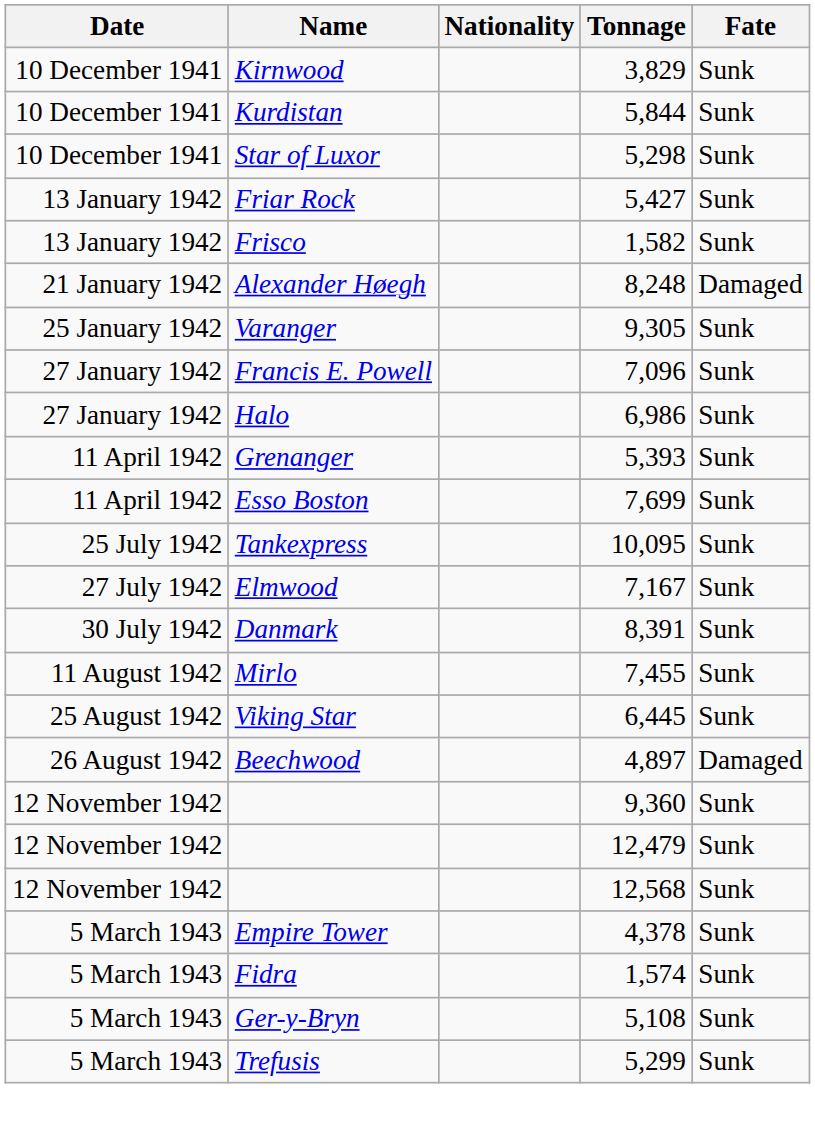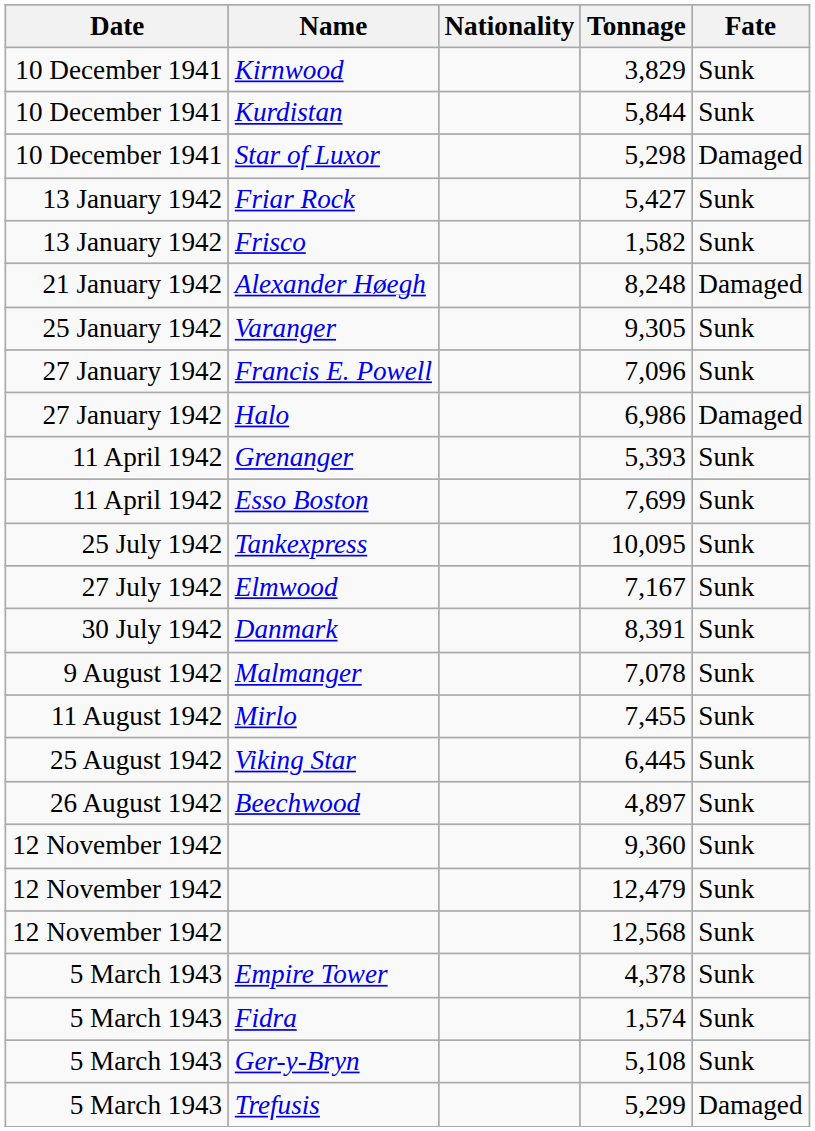Star of Luxor | Fate: Sunk -> Damaged
Halo | Fate: Sunk -> Damaged
+ row: 9 August 1942 | Malmanger | 7,078 | Sunk
Beechwood | Fate: Damaged -> Sunk
Trefusis | Fate: Sunk -> Damaged
